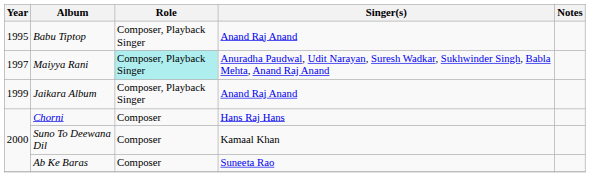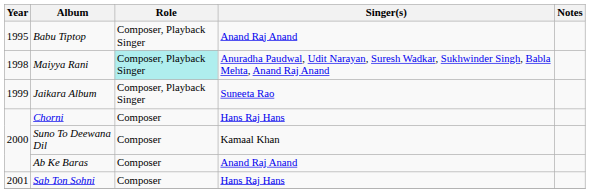Maiyya Rani | Year: 1997 -> 1998
Jaikara Album | Singer(s): Anand Raj Anand -> Suneeta Rao
Ab Ke Baras | Singer(s): Suneeta Rao -> Anand Raj Anand
+ row: 2001 | Sab Ton Sohni | Composer | Hans Raj Hans
